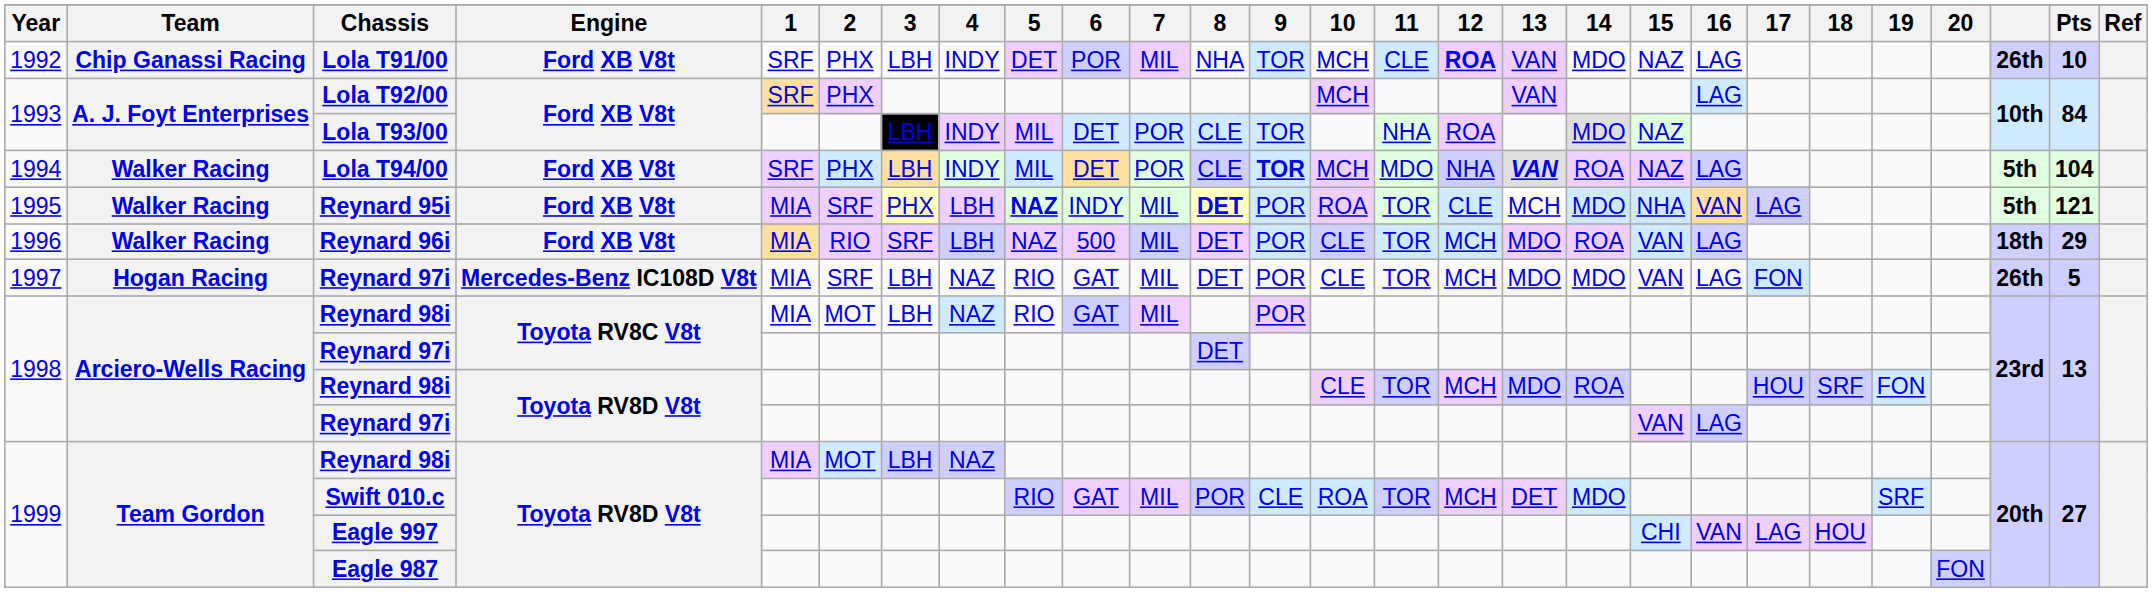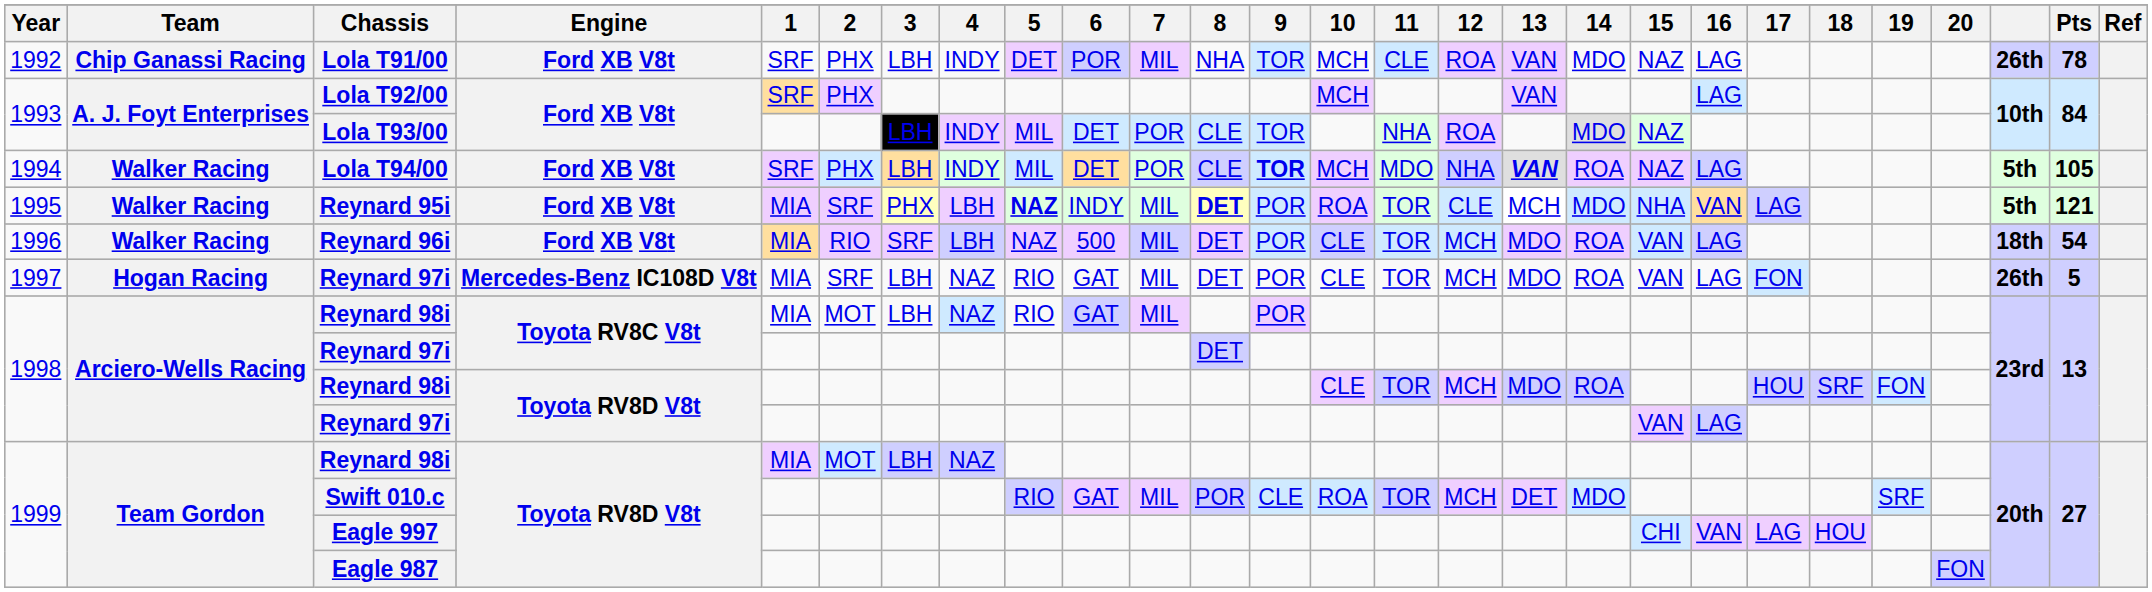Lola T91/00 | 12: bold -> normal
Lola T91/00 | Pts: 10 -> 78
Lola T94/00 | Pts: 104 -> 105
Reynard 96i | Pts: 29 -> 54
Reynard 97i / Mercedes-Benz IC108D V8t | 14: MDO -> ROA
